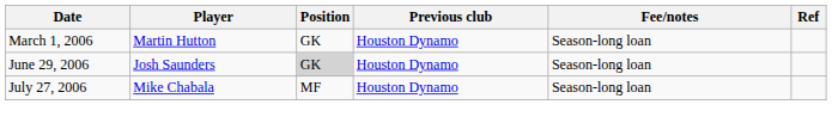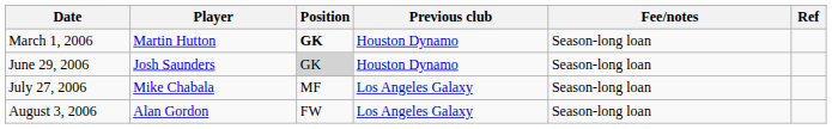March 1, 2006 | Position: normal -> bold
July 27, 2006 | Previous club: Houston Dynamo -> Los Angeles Galaxy
+ row: August 3, 2006 | Alan Gordon | FW | Los Angeles Galaxy | Season-long loan
